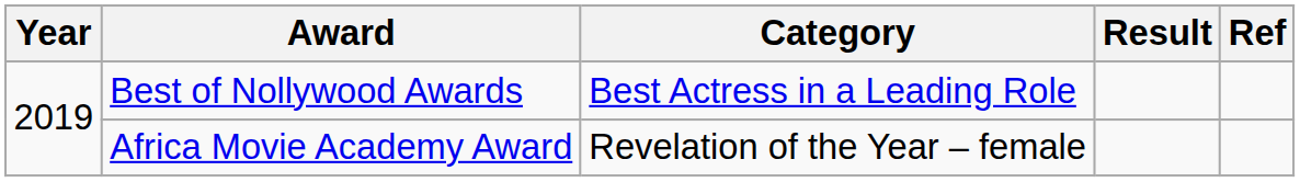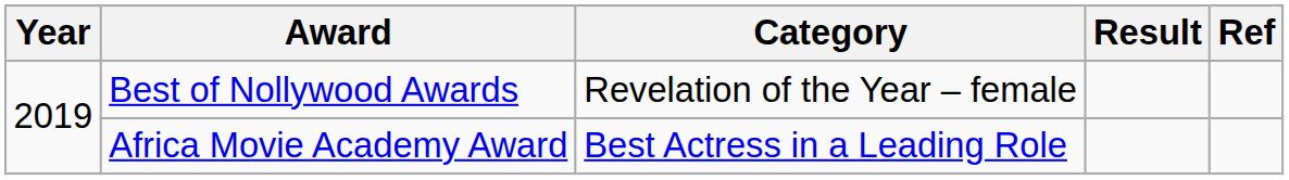Best of Nollywood Awards | Category: Best Actress in a Leading Role -> Revelation of the Year – female
Africa Movie Academy Award | Category: Revelation of the Year – female -> Best Actress in a Leading Role
